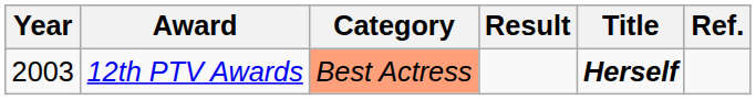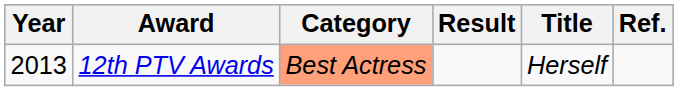12th PTV Awards | Year: 2003 -> 2013
12th PTV Awards | Title: bold -> normal
